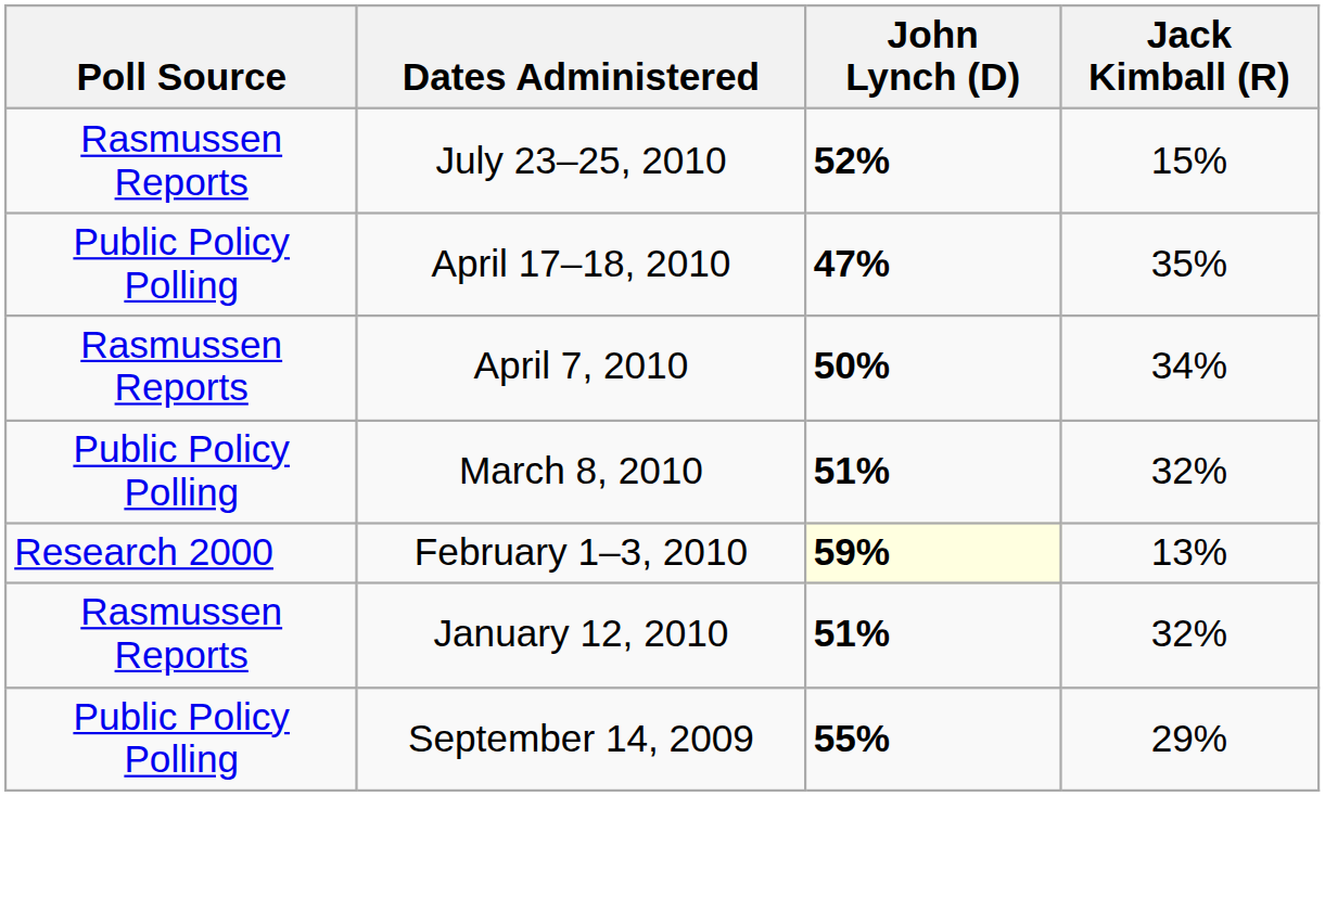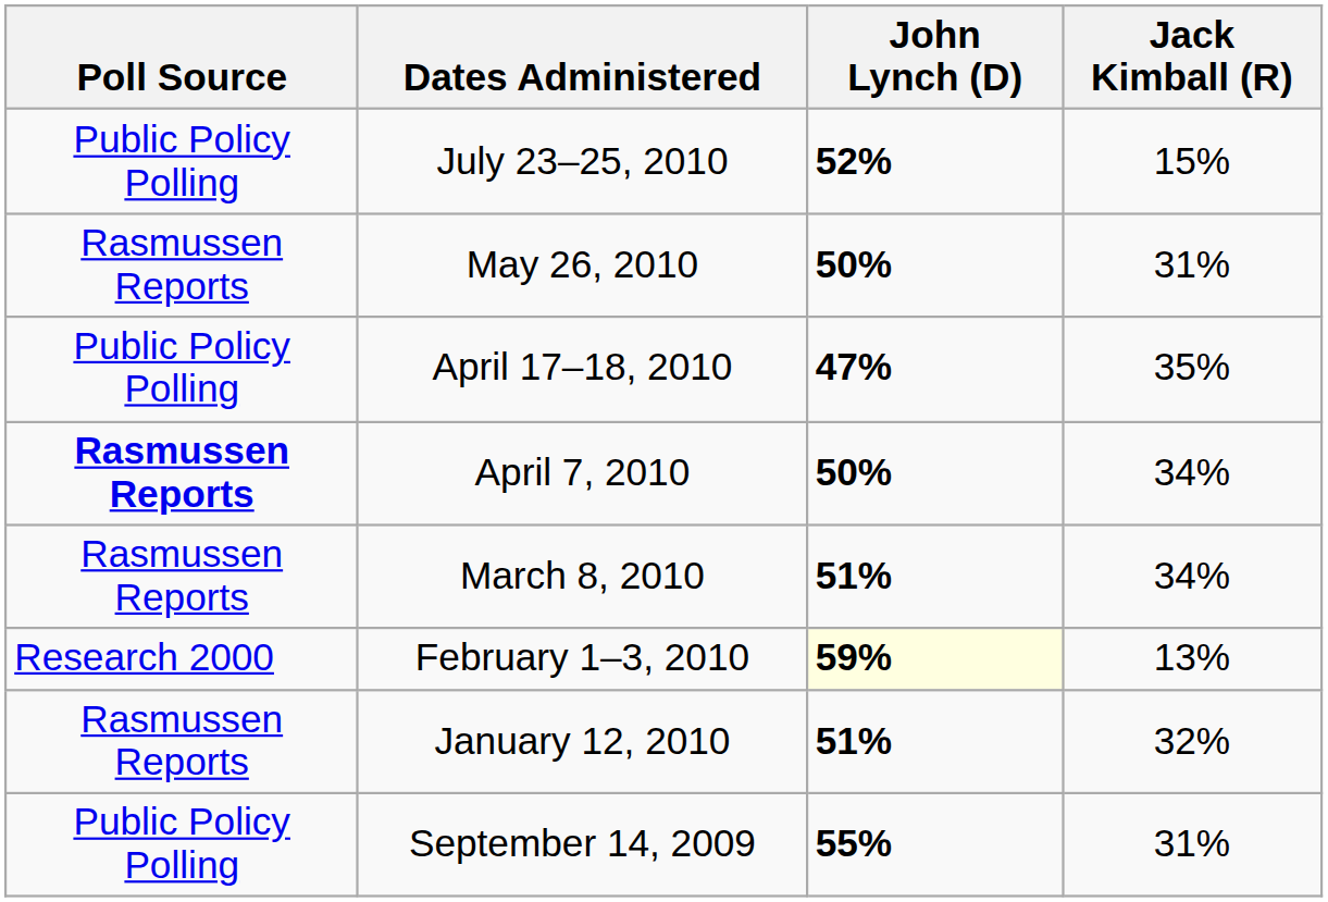July 23–25, 2010 | Poll Source: Rasmussen Reports -> Public Policy Polling
+ row: Rasmussen Reports | May 26, 2010 | 50% | 31%
April 7, 2010 | Poll Source: normal -> bold
March 8, 2010 | Poll Source: Public Policy Polling -> Rasmussen Reports
March 8, 2010 | Jack Kimball (R): 32% -> 34%
September 14, 2009 | Jack Kimball (R): 29% -> 31%
